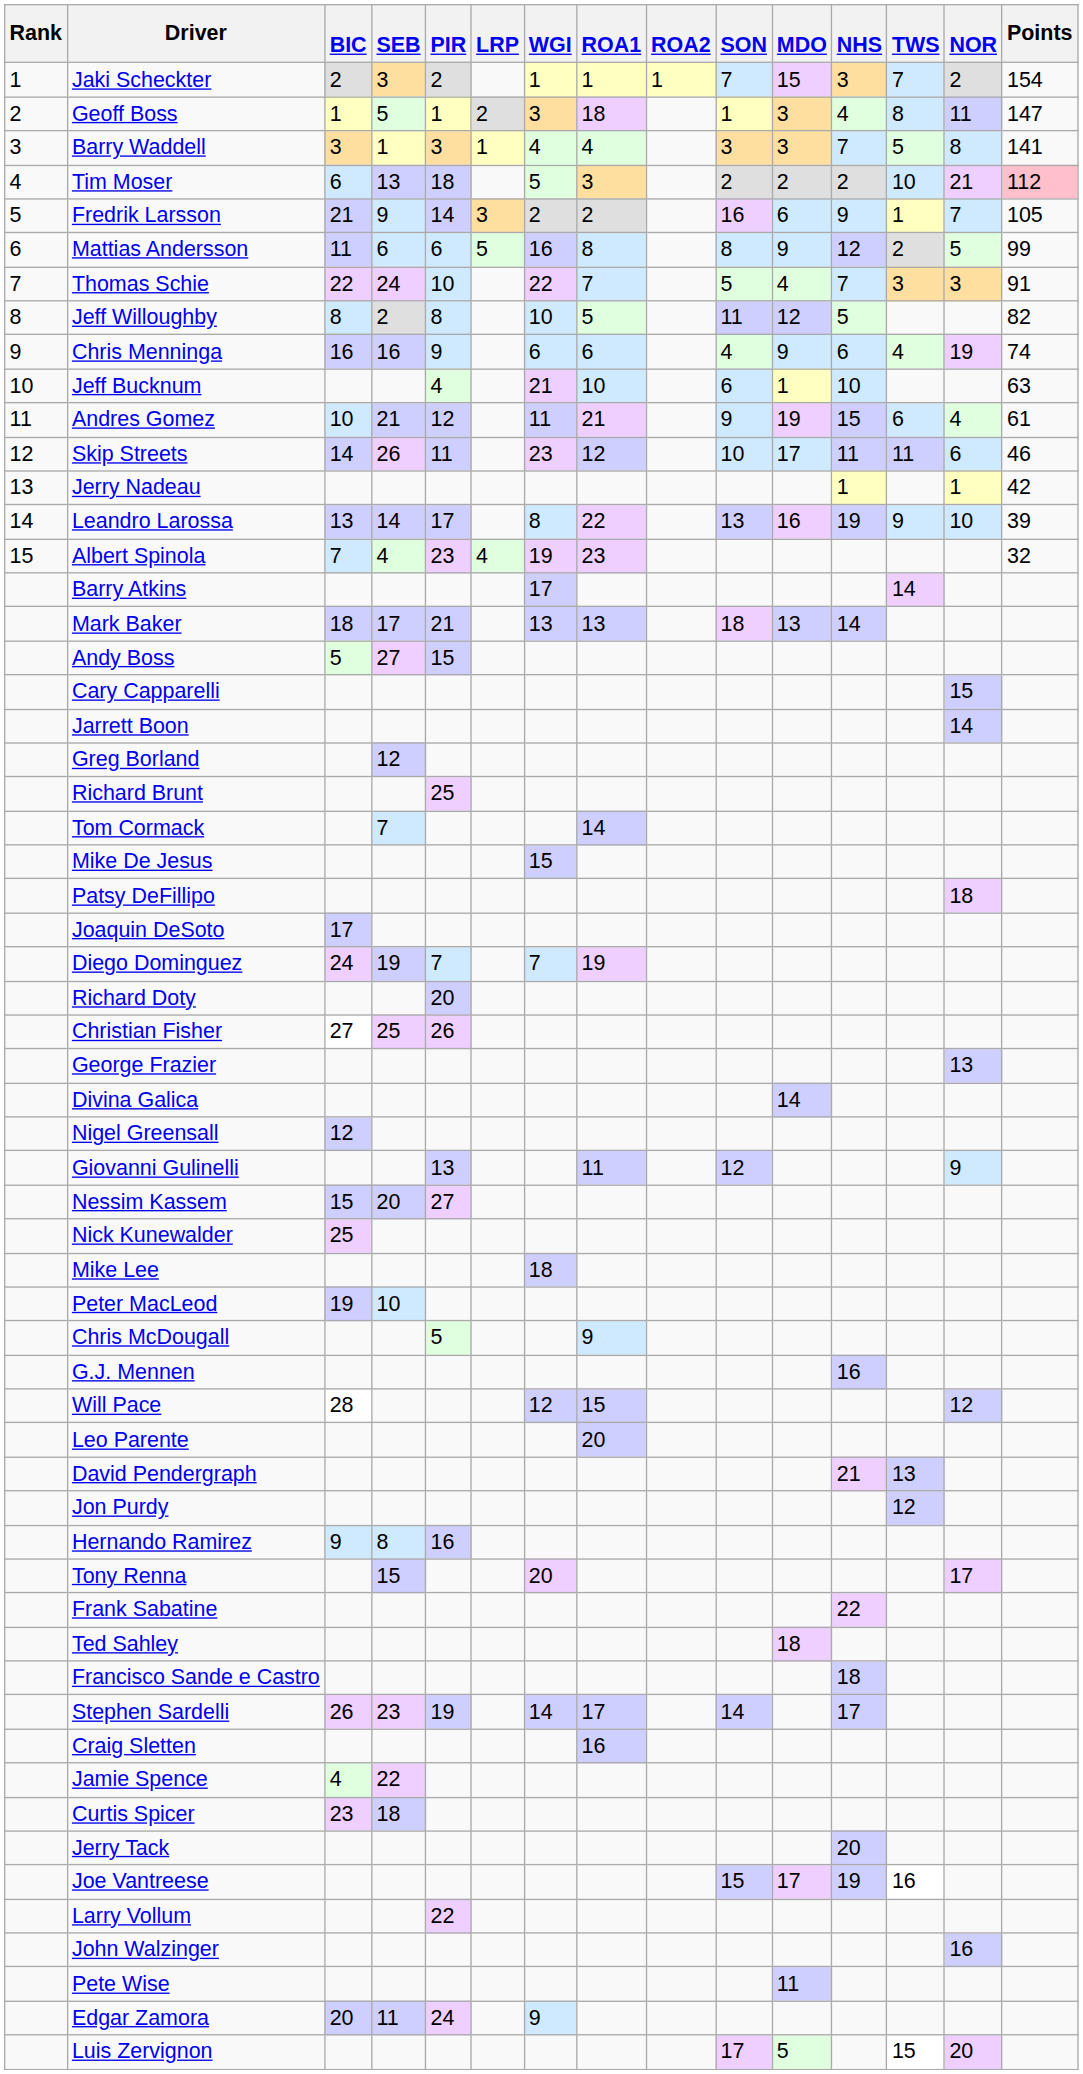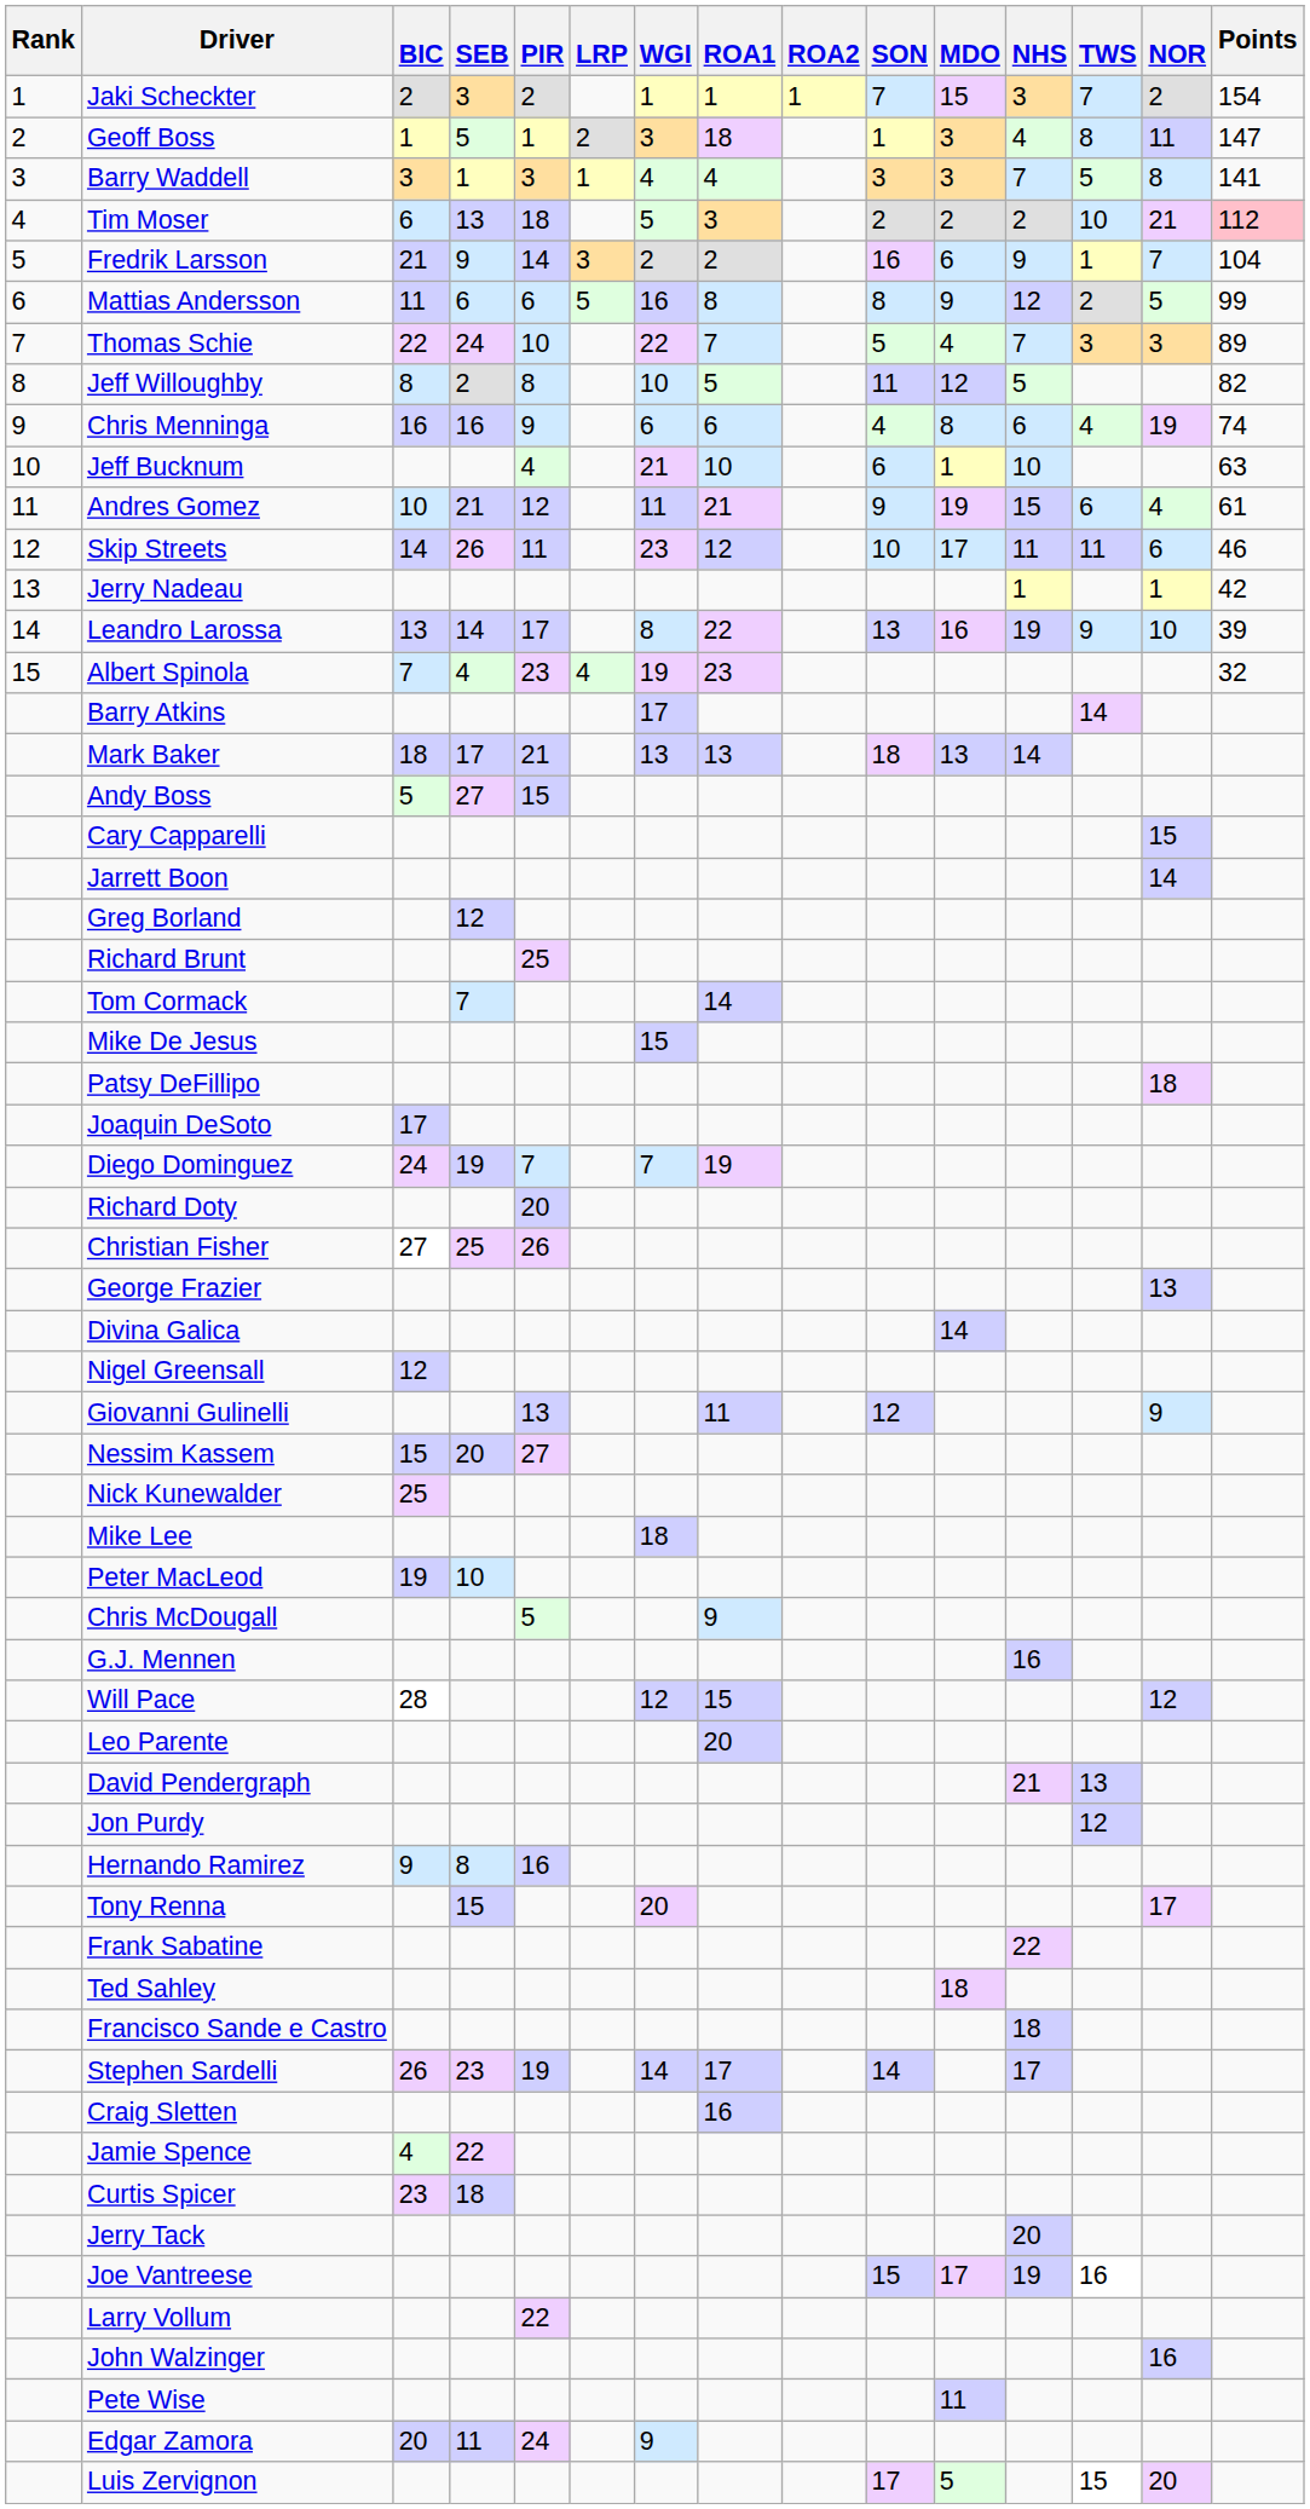Fredrik Larsson | Points: 105 -> 104
Thomas Schie | Points: 91 -> 89
Chris Menninga | MDO: 9 -> 8
